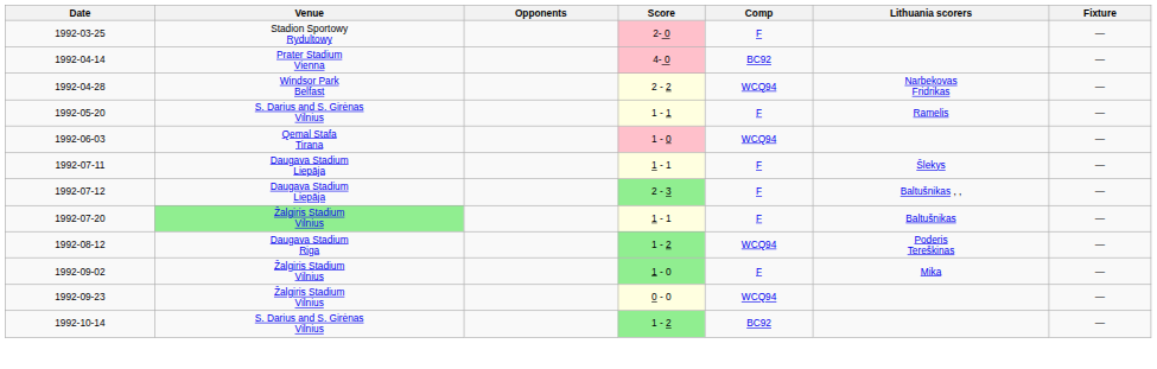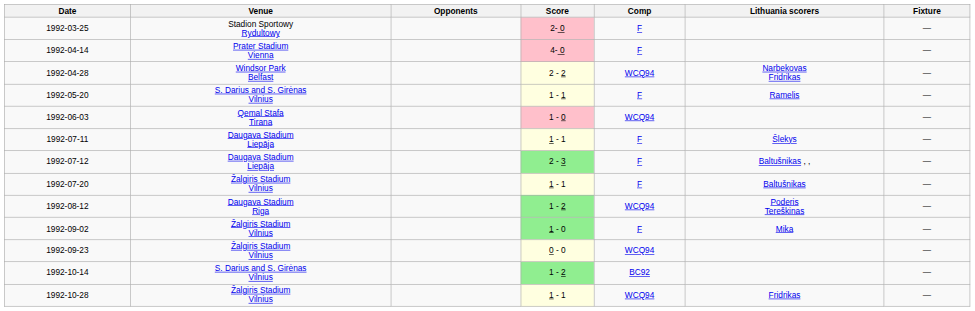1992-04-14 | Comp: BC92 -> F
1992-07-20 | Venue: lightgreen background -> no background
+ row: 1992-10-28 | Žalgiris Stadium Vilnius | 1 - 1 | WCQ94 | Fridrikas | —
